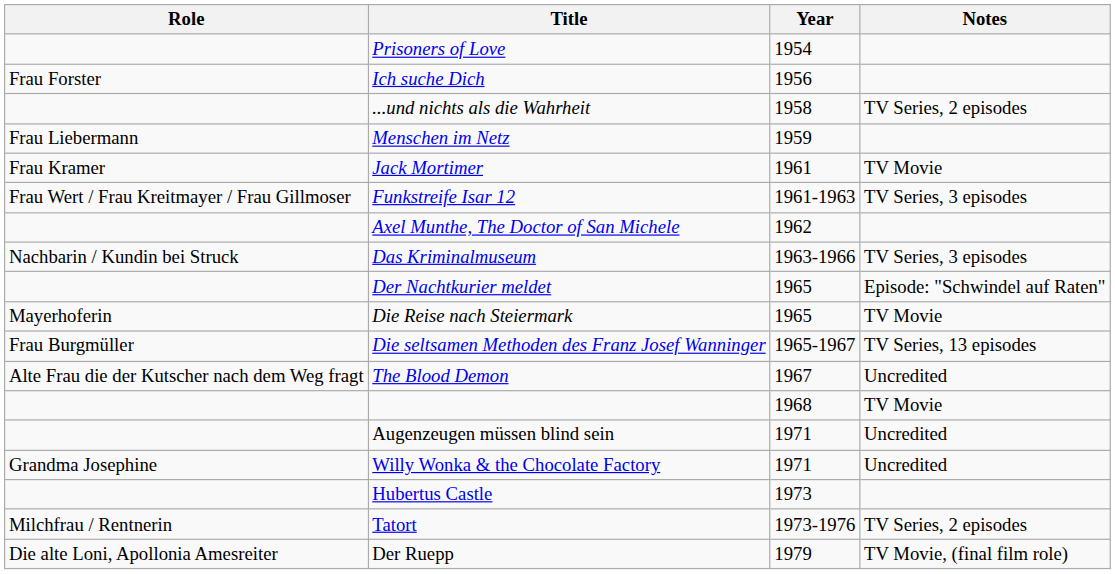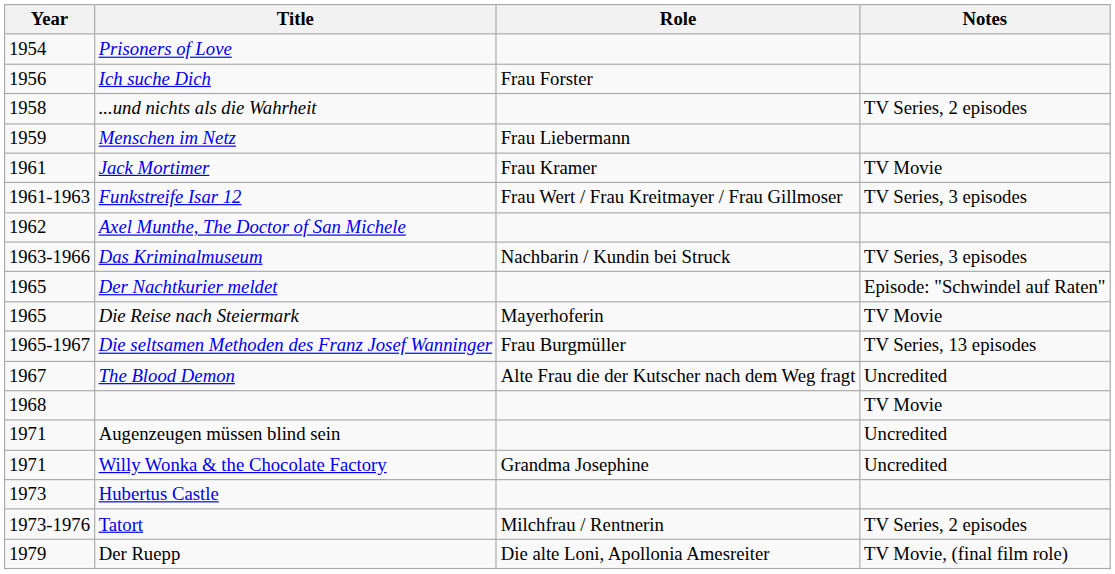columns swapped: Year <-> Role
